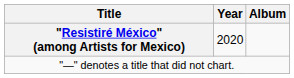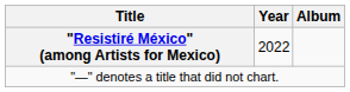"Resistiré México" (among Artists for Mexico) | Year: 2020 -> 2022
